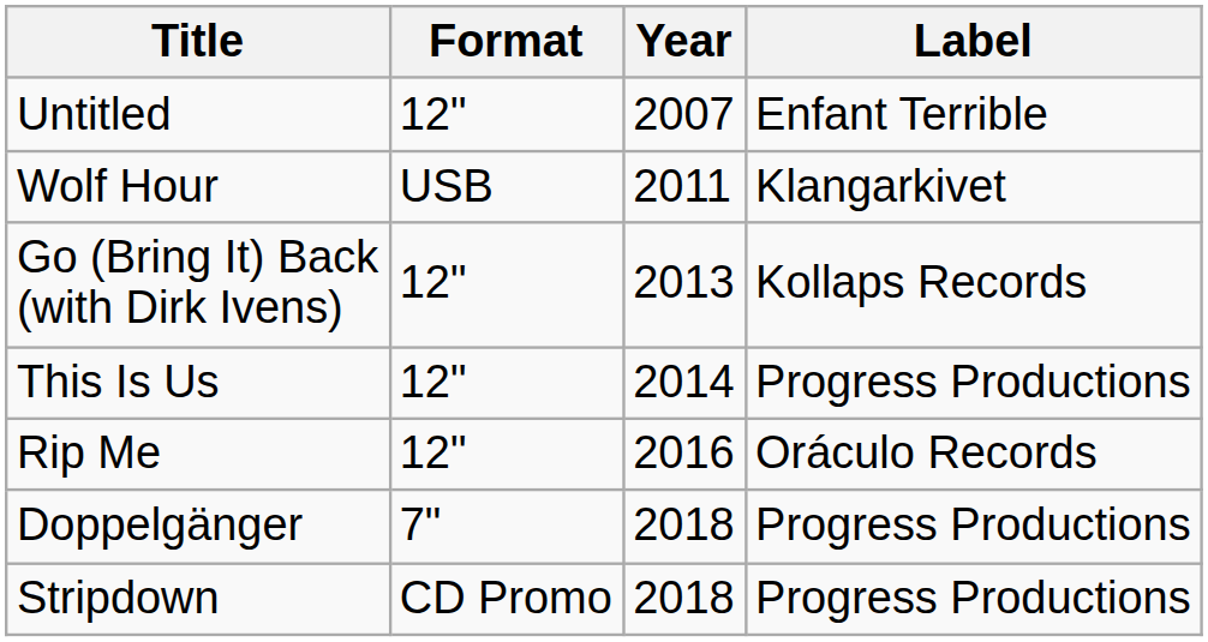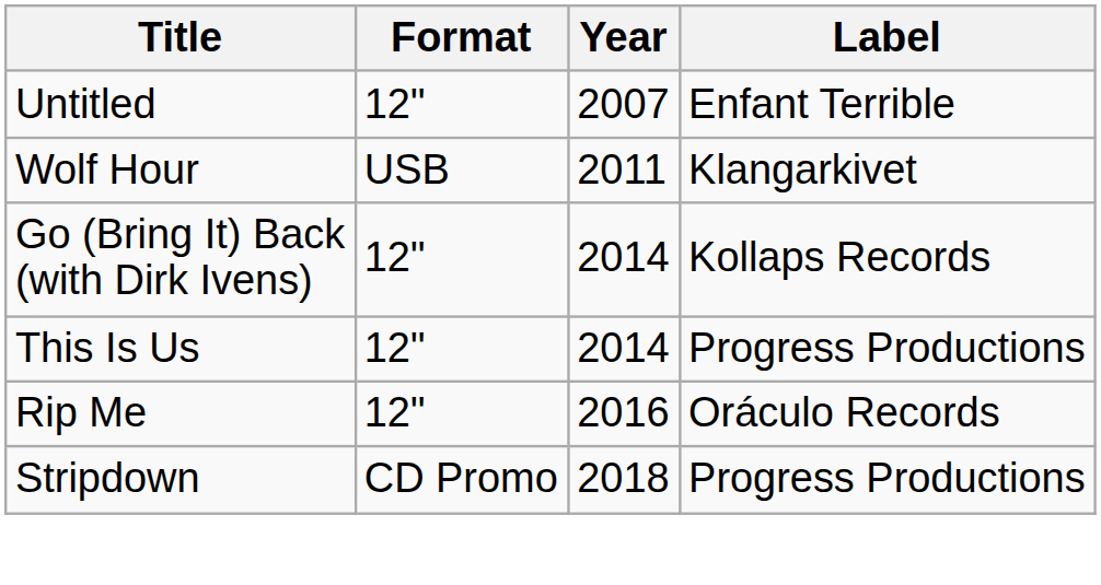Go (Bring It) Back (with Dirk Ivens) | Year: 2013 -> 2014
- row: Doppelgänger | 7" | 2018 | Progress Productions
